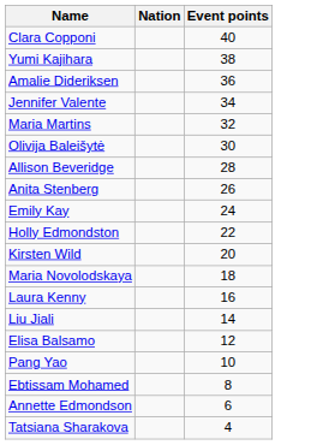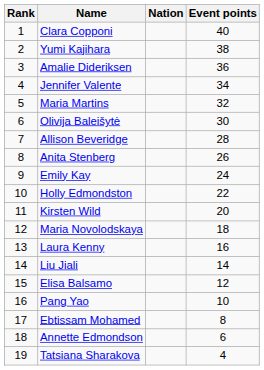+ column: Rank | 1 | 2 | 3 | 4 | 5 | 6 | 7 | 8 | 9 | 10 | 11 | 12 | 13 | 14 | 15 | 16 | 17 | 18 | 19
